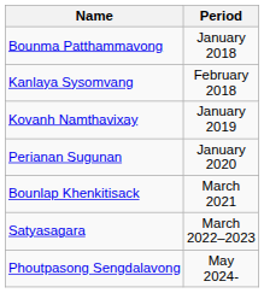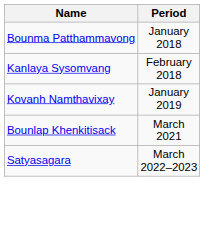- row: Perianan Sugunan | January 2020
- row: Phoutpasong Sengdalavong | May 2024-
